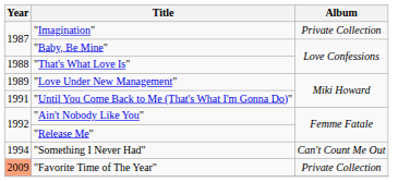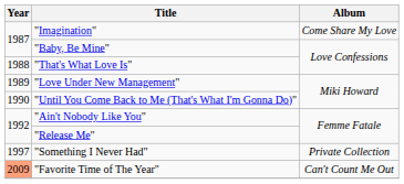"Imagination" | Album: Private Collection -> Come Share My Love
"Until You Come Back to Me (That's What I'm Gonna Do)" | Year: 1991 -> 1990
"Something I Never Had" | Year: 1994 -> 1997
"Something I Never Had" | Album: Can't Count Me Out -> Private Collection
"Favorite Time of The Year" | Album: Private Collection -> Can't Count Me Out
